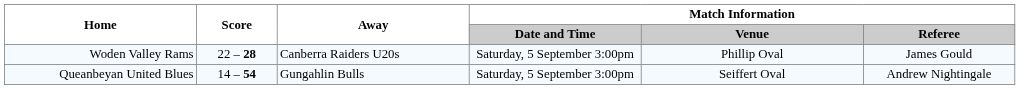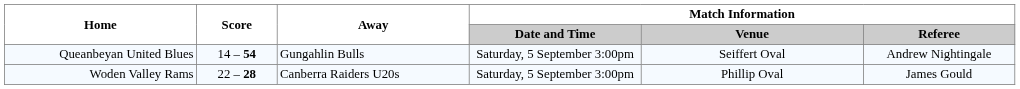rows swapped: Queanbeyan United Blues <-> Woden Valley Rams
